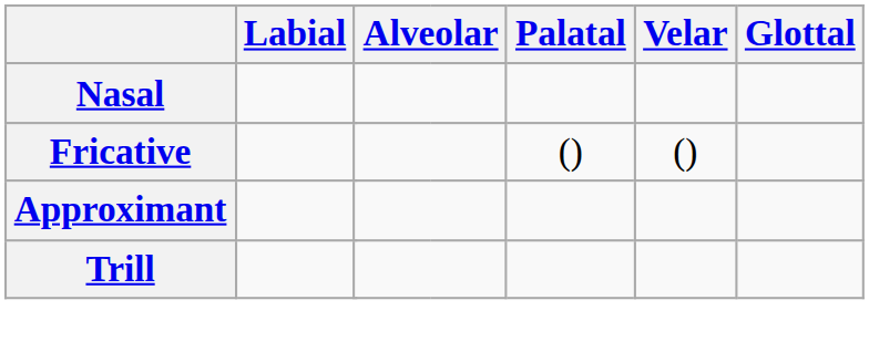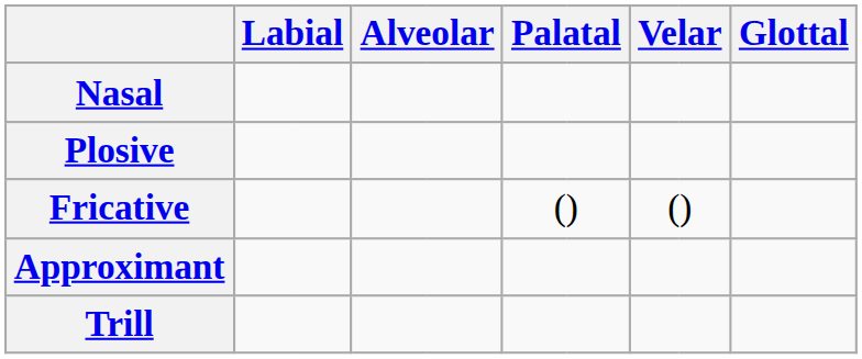+ row: Plosive
